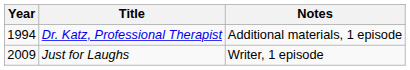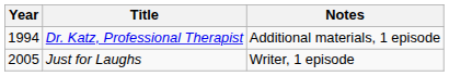Just for Laughs | Year: 2009 -> 2005
